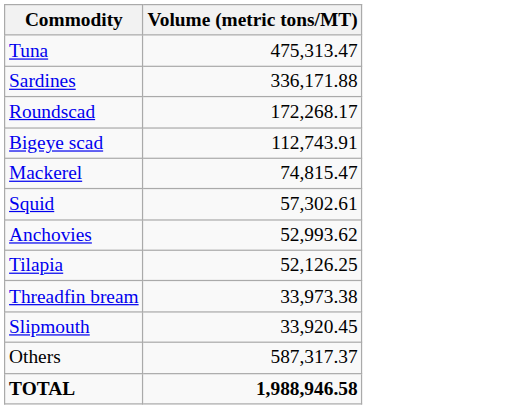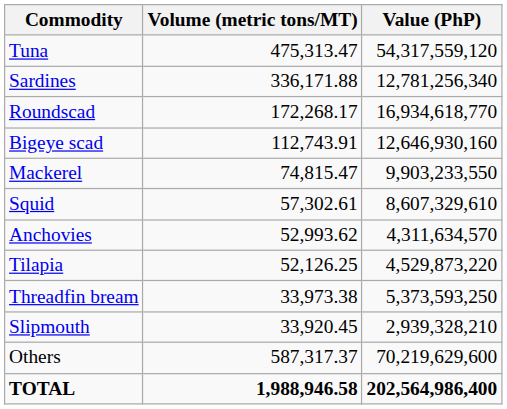+ column: Value (PhP) | 54,317,559,120 | 12,781,256,340 | 16,934,618,770 | 12,646,930,160 | 9,903,233,550 | 8,607,329,610 | 4,311,634,570 | 4,529,873,220 | 5,373,593,250 | 2,939,328,210 | 70,219,629,600 | 202,564,986,400
